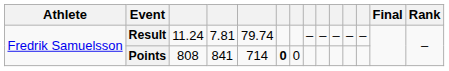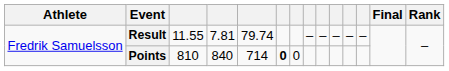Result | column 3: 11.24 -> 11.55
Points | column 3: 808 -> 810
Points | column 4: 841 -> 840
